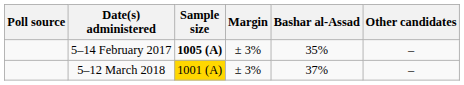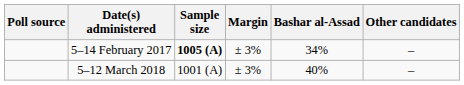5–14 February 2017 | Bashar al-Assad: 35% -> 34%
5–12 March 2018 | Sample size: gold background -> no background
5–12 March 2018 | Bashar al-Assad: 37% -> 40%
